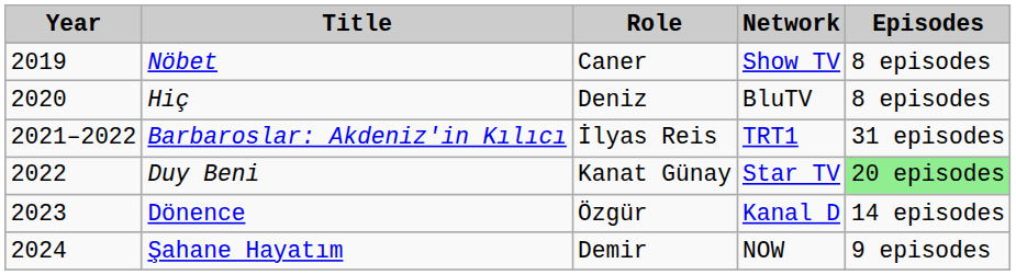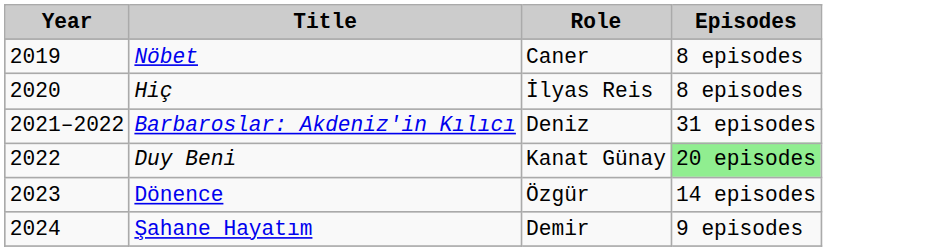- column: Network | Show TV | BluTV | TRT1 | Star TV | Kanal D | NOW
Hiç | Role: Deniz -> İlyas Reis
Barbaroslar: Akdeniz'in Kılıcı | Role: İlyas Reis -> Deniz
